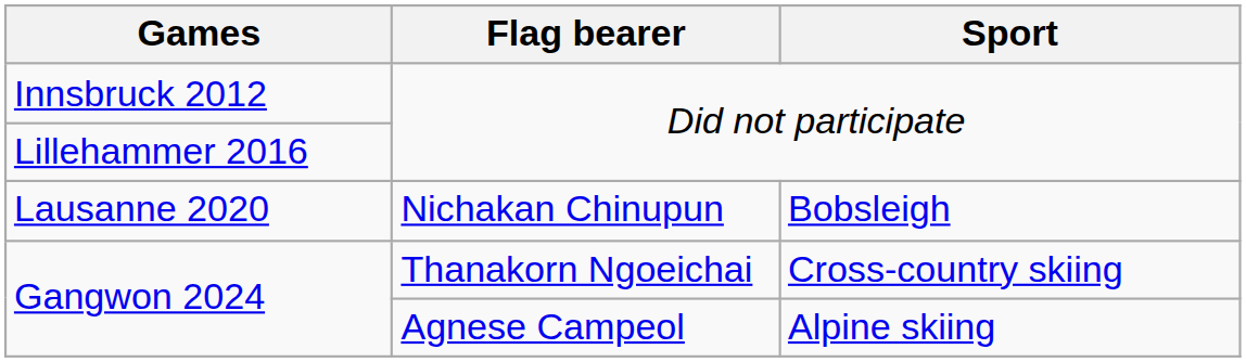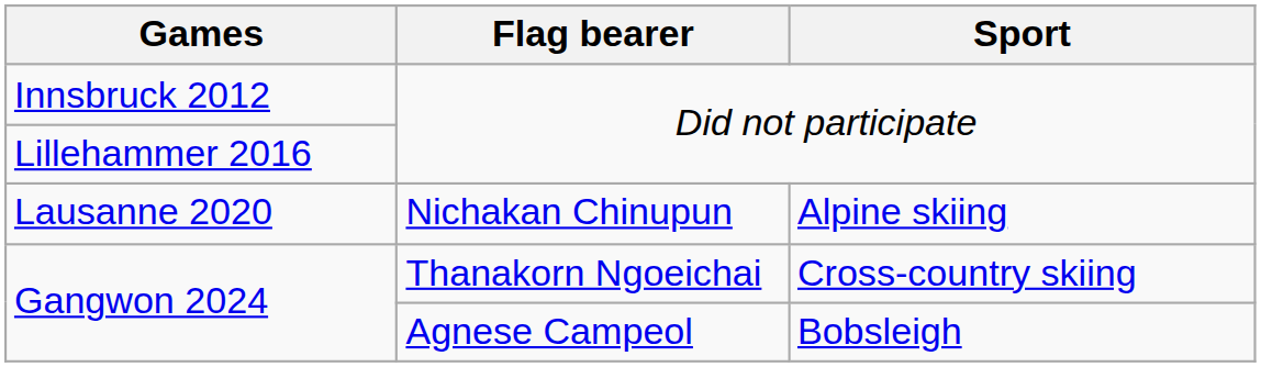Lausanne 2020 | Sport: Bobsleigh -> Alpine skiing
Gangwon 2024 / Agnese Campeol | Sport: Alpine skiing -> Bobsleigh
